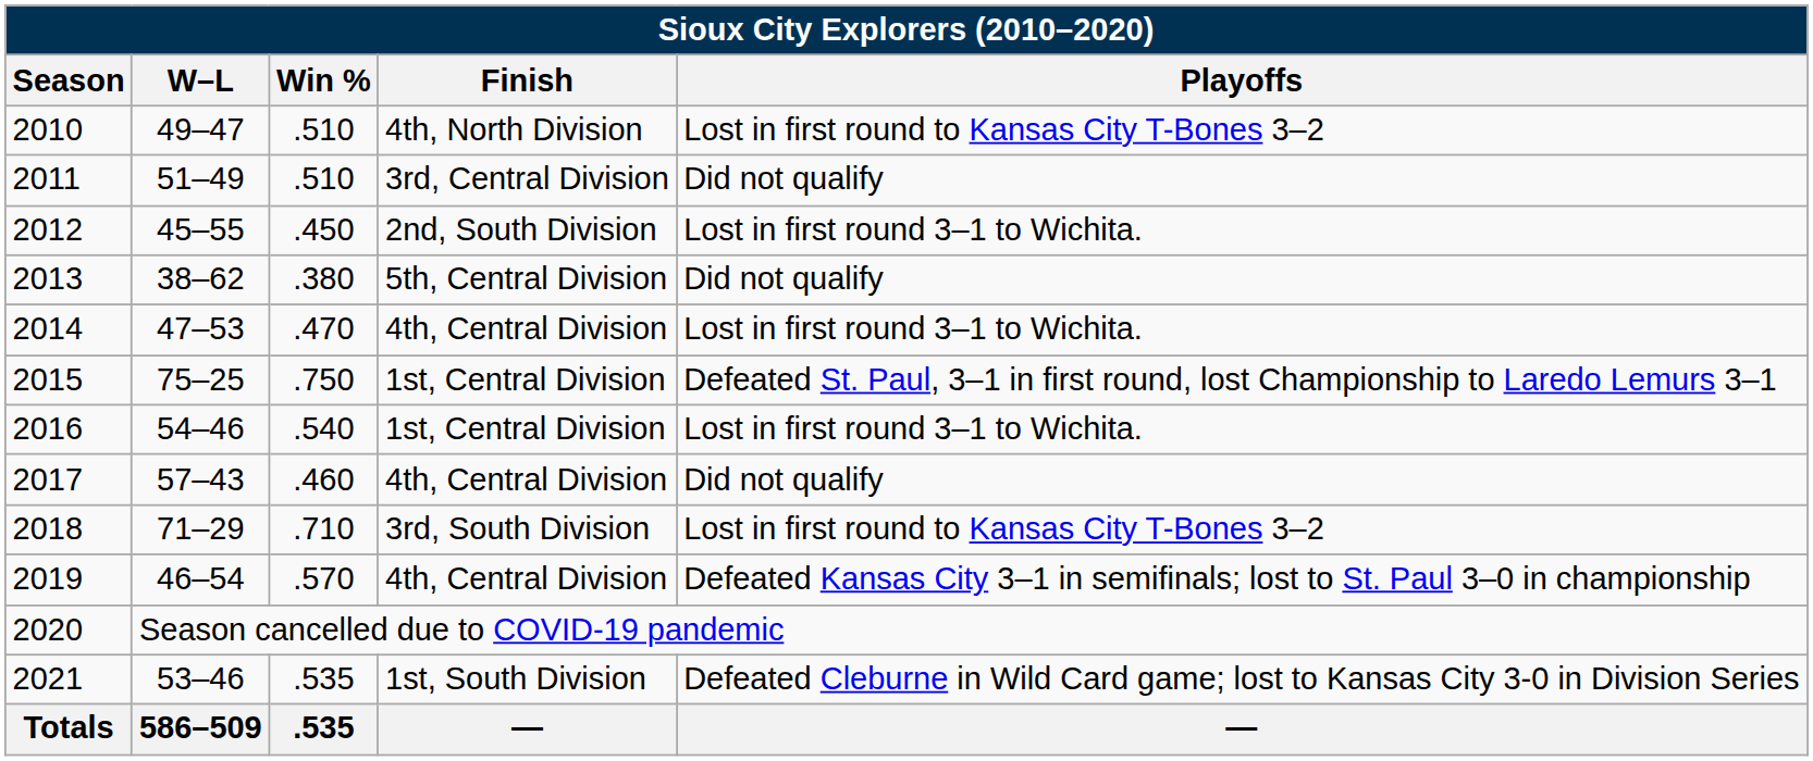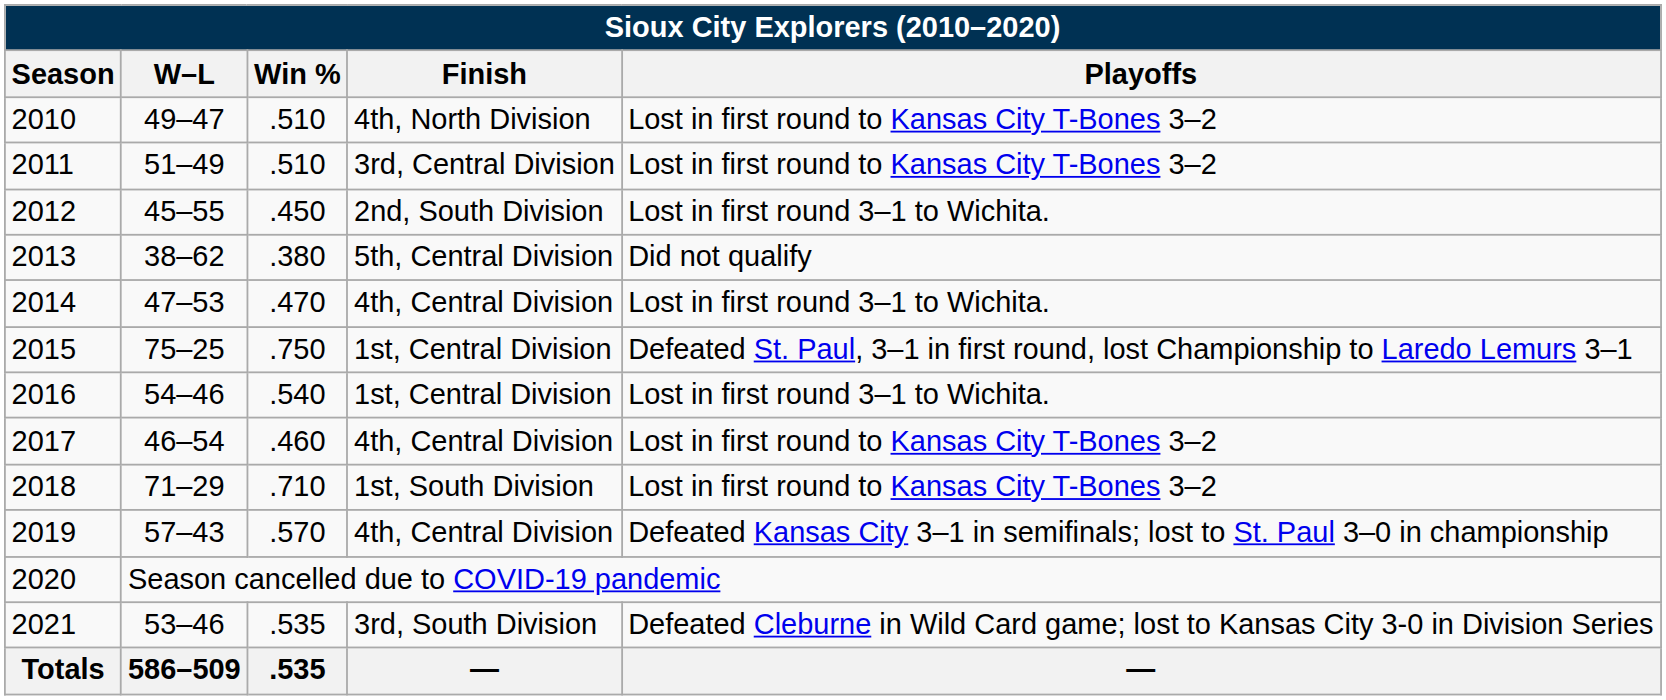2011 | Playoffs: Did not qualify -> Lost in first round to Kansas City T-Bones 3–2
2017 | W–L: 57–43 -> 46–54
2017 | Playoffs: Did not qualify -> Lost in first round to Kansas City T-Bones 3–2
2018 | Finish: 3rd, South Division -> 1st, South Division
2019 | W–L: 46–54 -> 57–43
2021 | Finish: 1st, South Division -> 3rd, South Division
